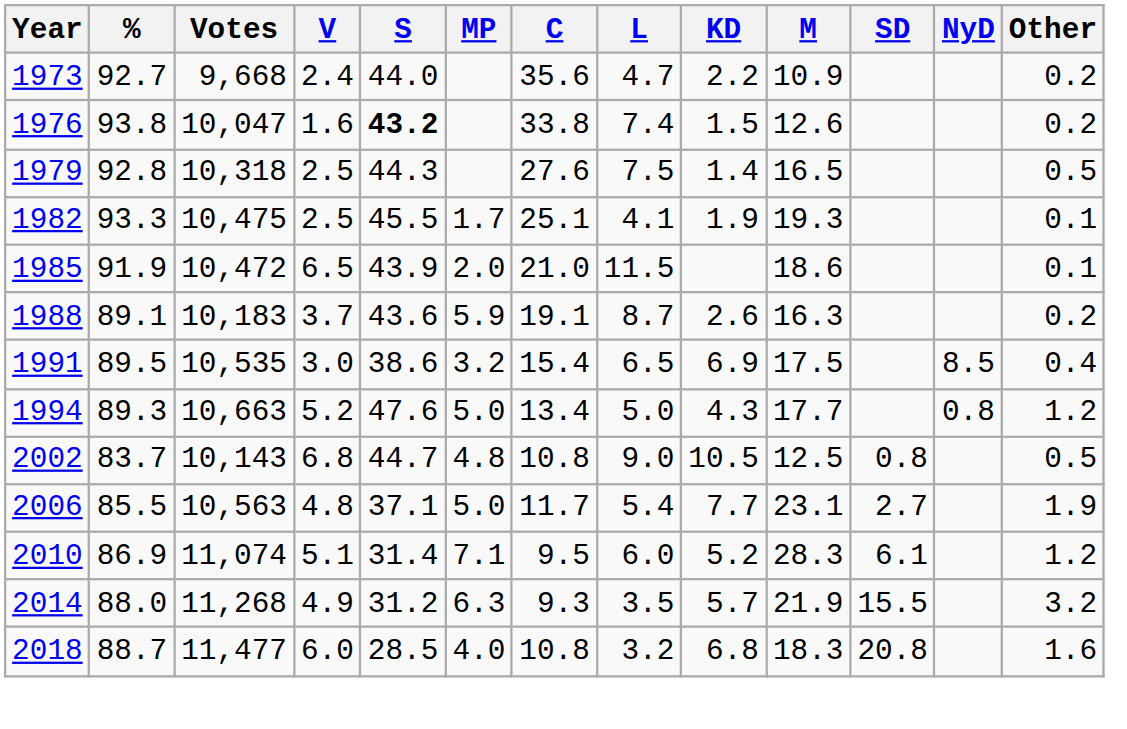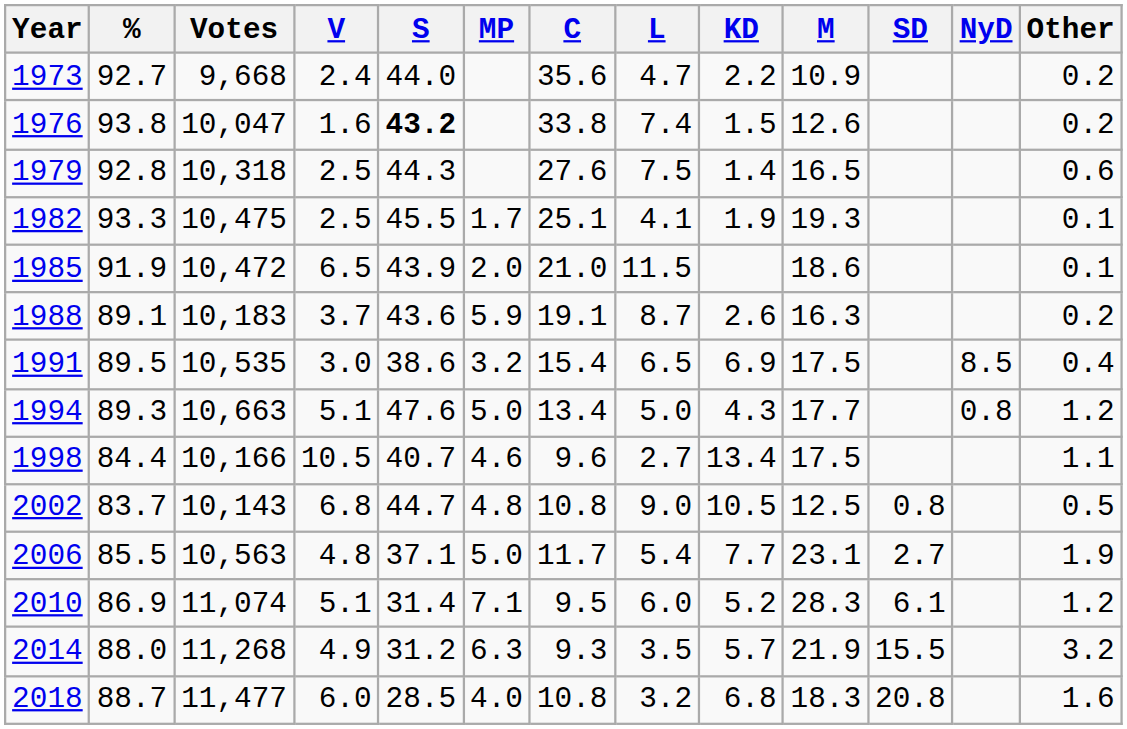1979 | Other: 0.5 -> 0.6
1994 | V: 5.2 -> 5.1
+ row: 1998 | 84.4 | 10,166 | 10.5 | 40.7 | 4.6 | 9.6 | 2.7 | 13.4 | 17.5 | 1.1
